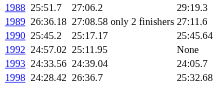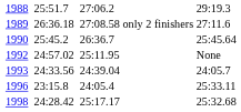1990 | column 5: 25:17.17 -> 26:36.7
+ row: 1996 | 23:15.8 | 24:05.4 | 25:33.11
1998 | column 5: 26:36.7 -> 25:17.17
